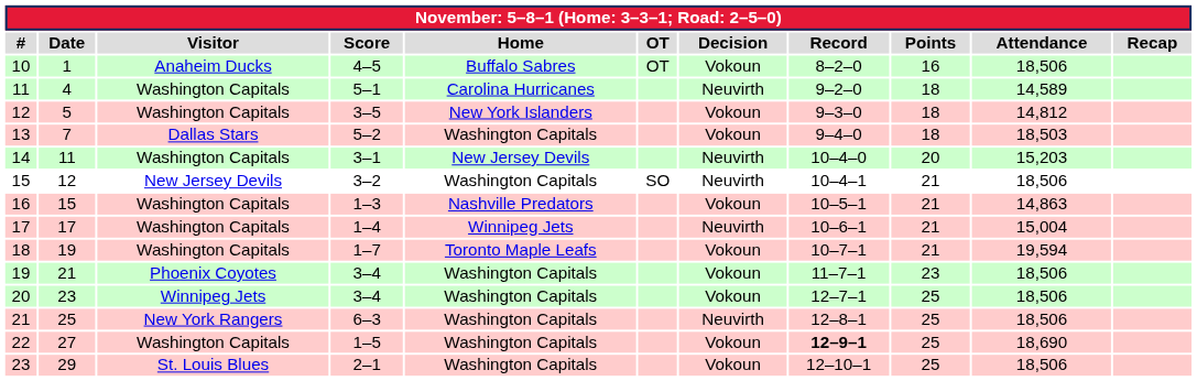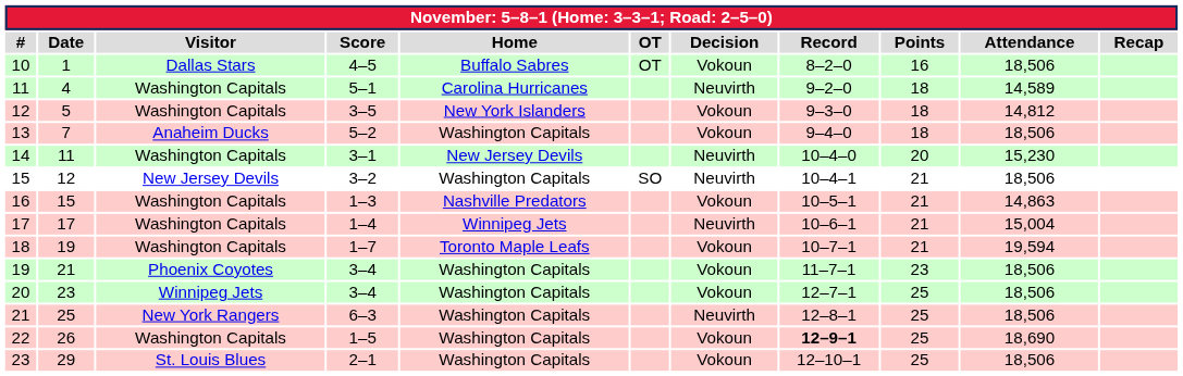10 | Visitor: Anaheim Ducks -> Dallas Stars
13 | Visitor: Dallas Stars -> Anaheim Ducks
13 | Attendance: 18,503 -> 18,506
14 | Attendance: 15,203 -> 15,230
22 | Date: 27 -> 26
